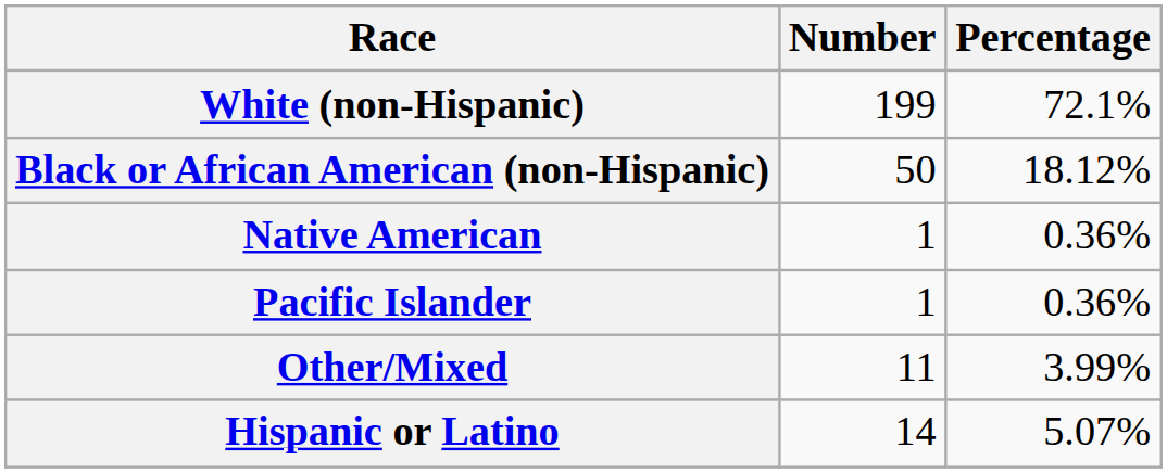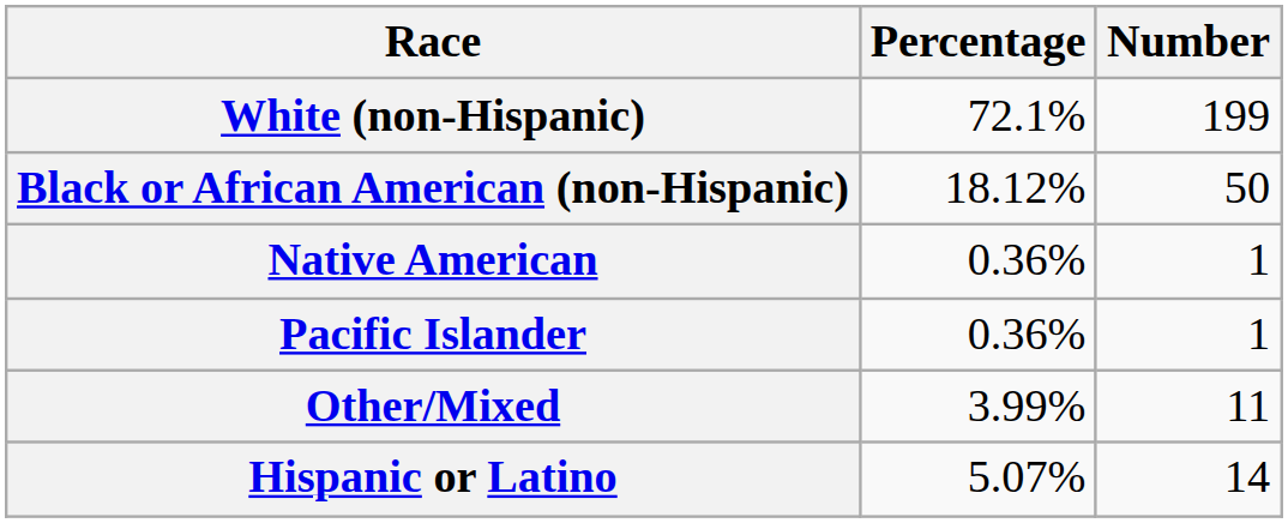columns swapped: Number <-> Percentage
